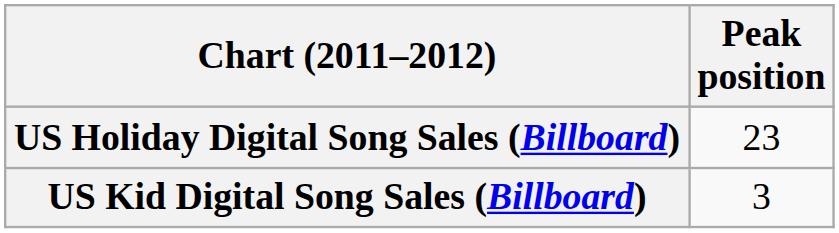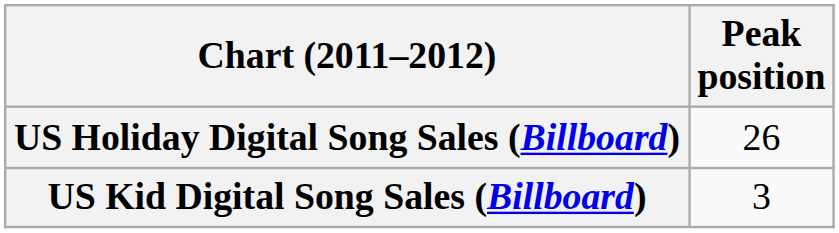US Holiday Digital Song Sales (Billboard) | Peak position: 23 -> 26
